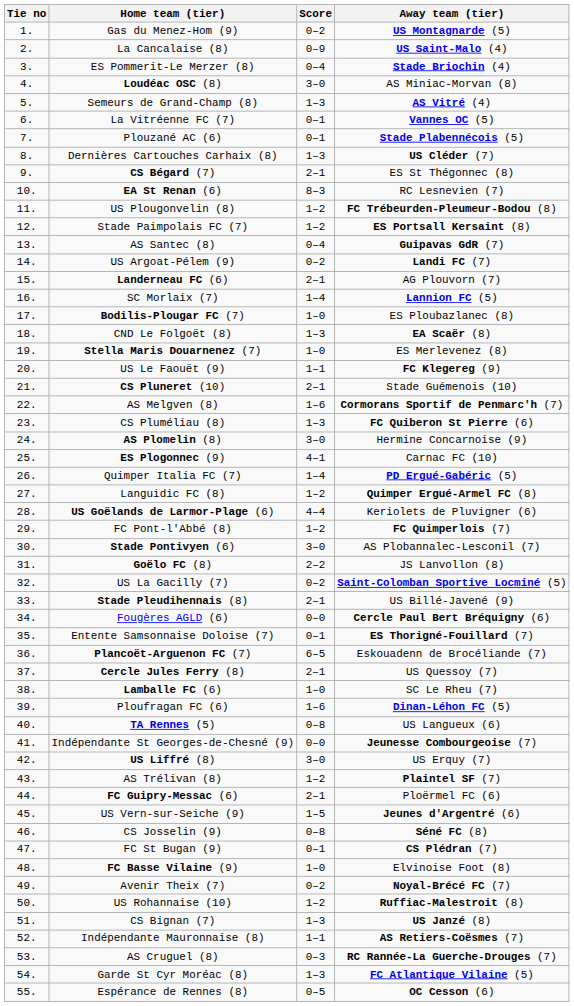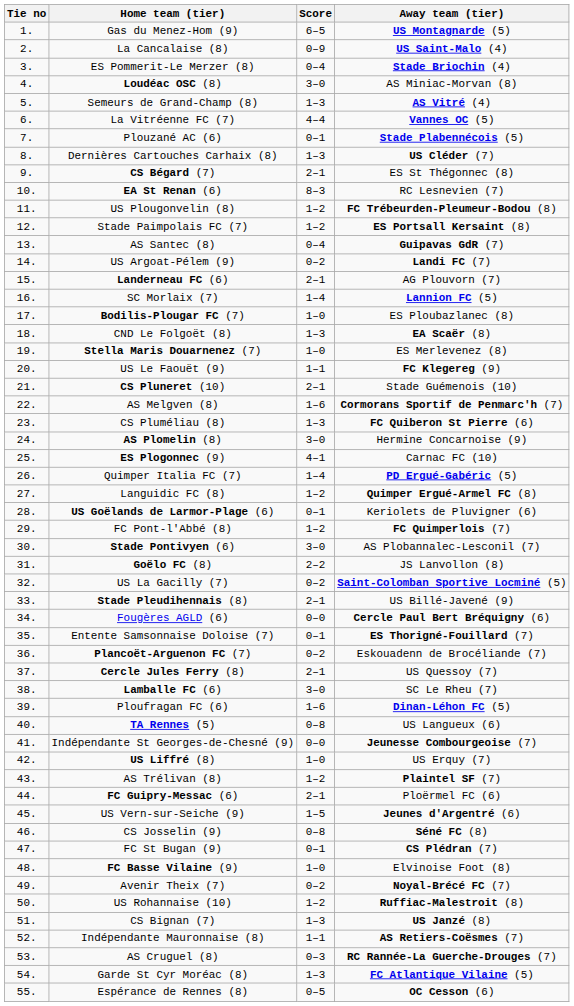Gas du Menez-Hom (9) | Score: 0–2 -> 6–5
La Vitréenne FC (7) | Score: 0–1 -> 4–4
US Goëlands de Larmor-Plage (6) | Score: 4–4 -> 0–1
Plancoët-Arguenon FC (7) | Score: 6–5 -> 0–2
Lamballe FC (6) | Score: 1–0 -> 3–0
US Liffré (8) | Score: 3–0 -> 1–0
